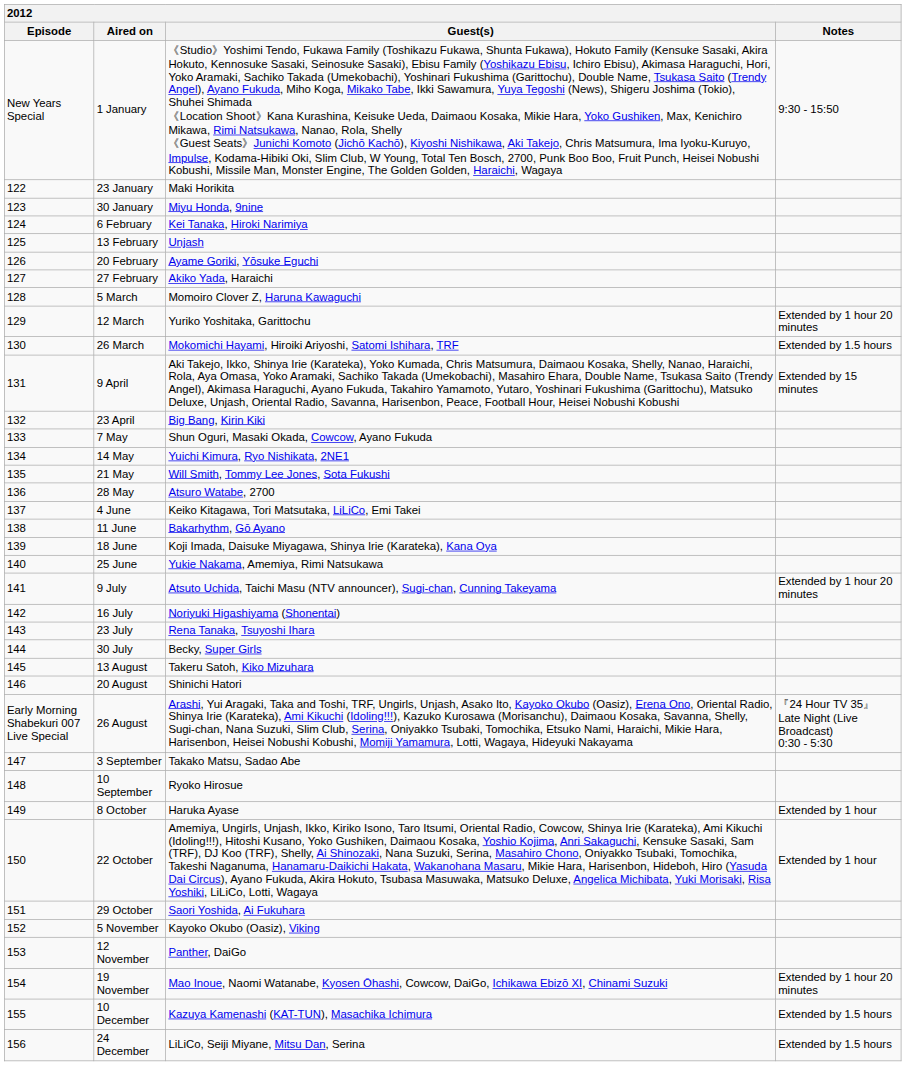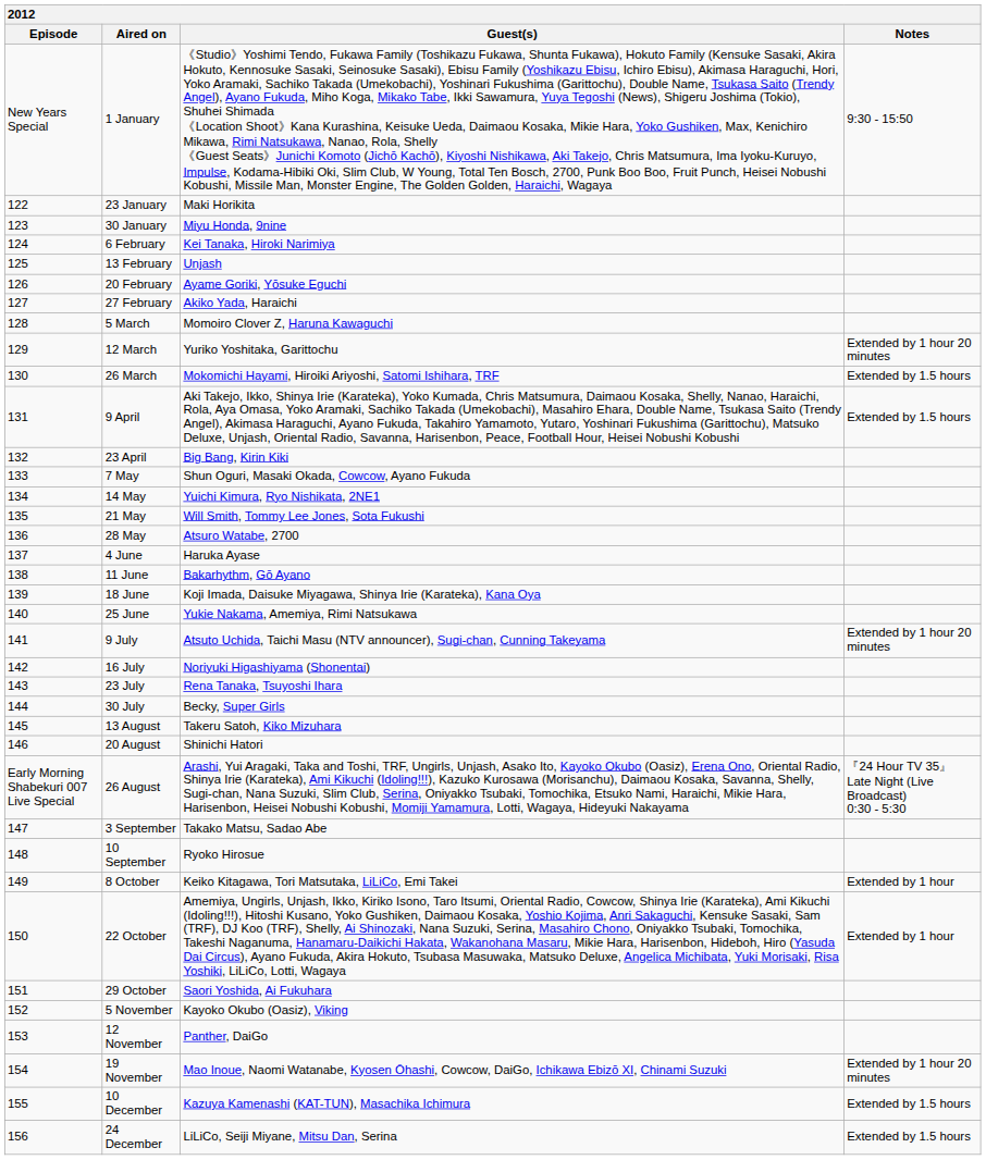9 April | Notes: Extended by 15 minutes -> Extended by 1.5 hours
4 June | Guest(s): Keiko Kitagawa, Tori Matsutaka, LiLiCo, Emi Takei -> Haruka Ayase
8 October | Guest(s): Haruka Ayase -> Keiko Kitagawa, Tori Matsutaka, LiLiCo, Emi Takei
